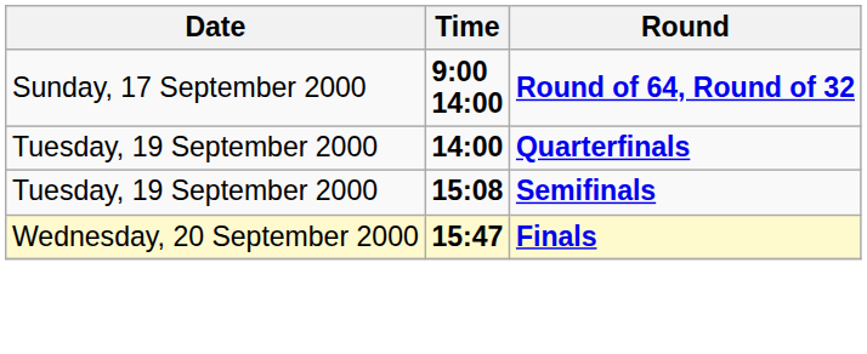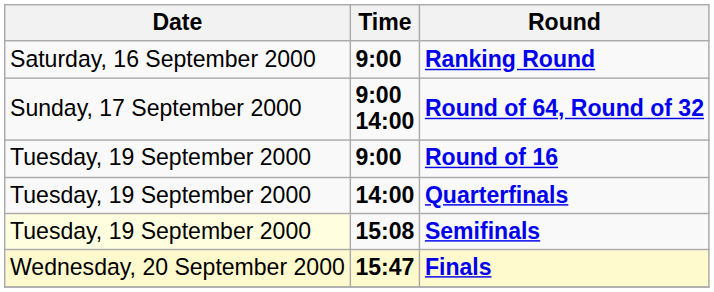+ row: Saturday, 16 September 2000 | 9:00 | Ranking Round
+ row: Tuesday, 19 September 2000 | 9:00 | Round of 16
Semifinals | Date: no background -> lightyellow background
